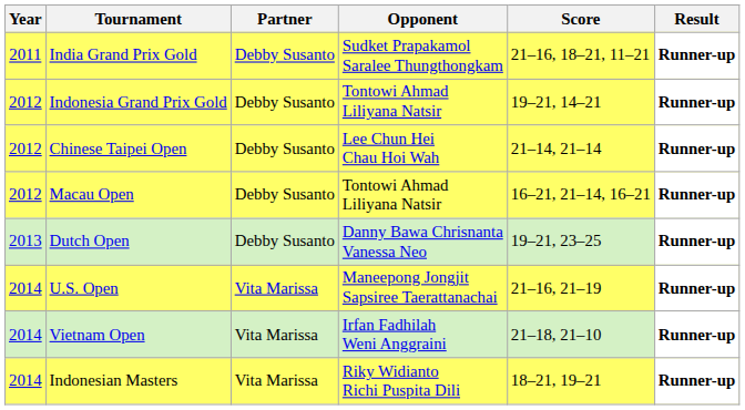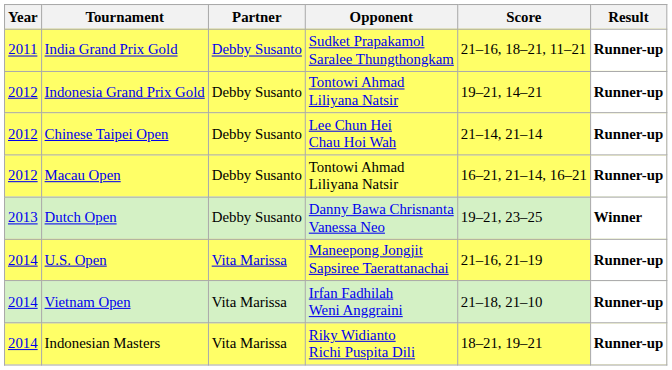Dutch Open | Result: Runner-up -> Winner
